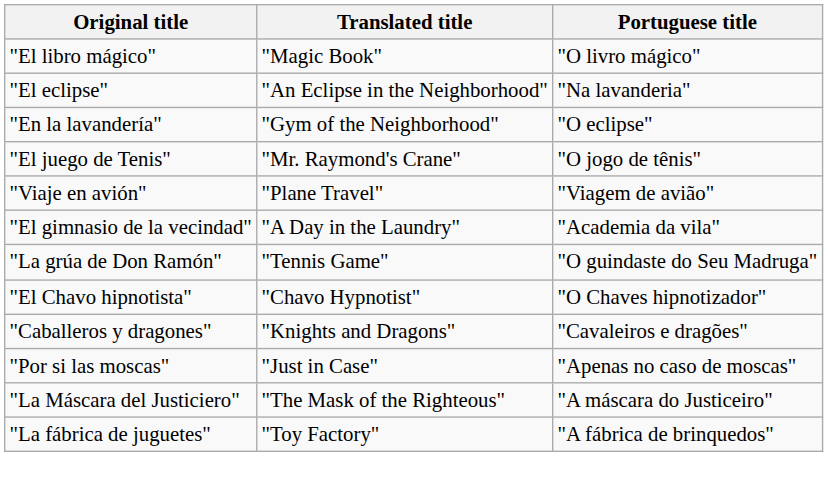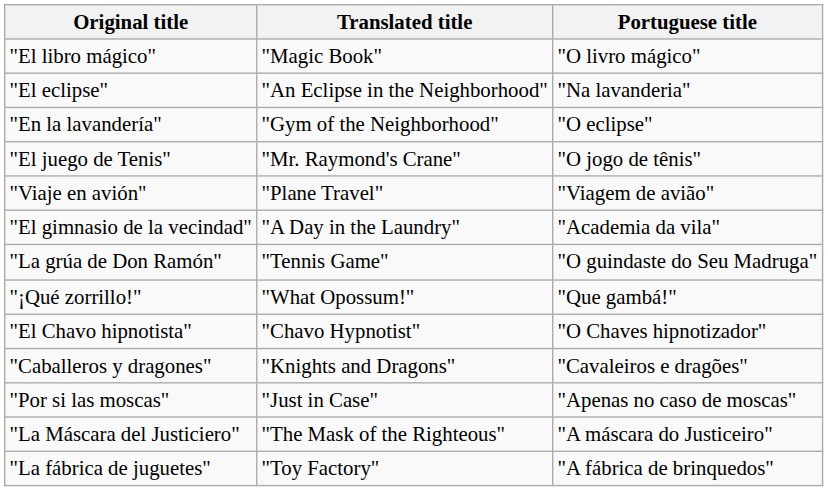+ row: "¡Qué zorrillo!" | "What Opossum!" | "Que gambá!"
